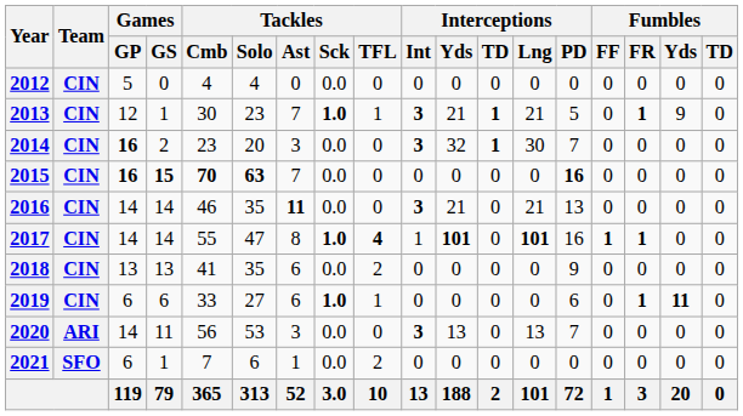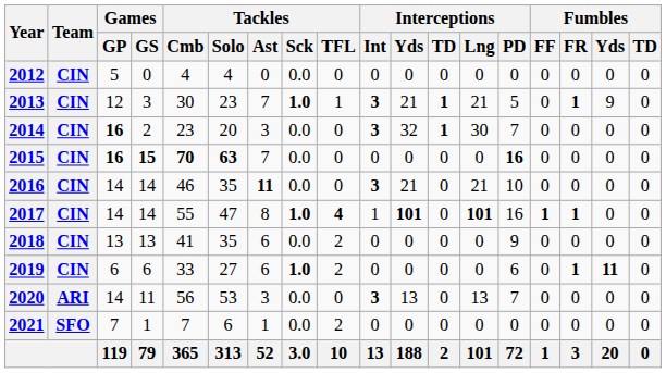2013 | Games / GS: 1 -> 3
2016 | Interceptions / PD: 13 -> 10
2019 | Tackles / TFL: 1 -> 2
2021 | Games / GP: 6 -> 7
